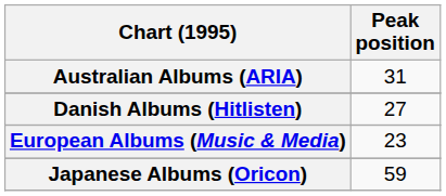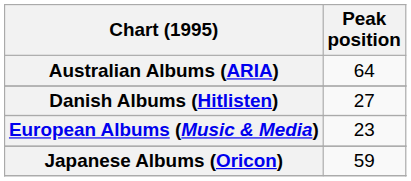Australian Albums (ARIA) | Peak position: 31 -> 64
